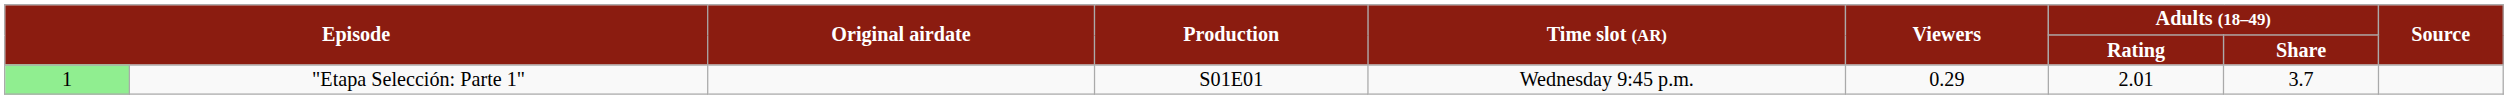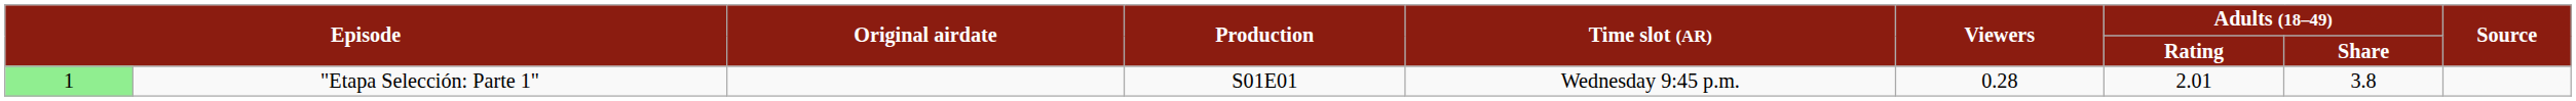"Etapa Selección: Parte 1" | Viewers: 0.29 -> 0.28
"Etapa Selección: Parte 1" | Adults (18–49) / Share: 3.7 -> 3.8
